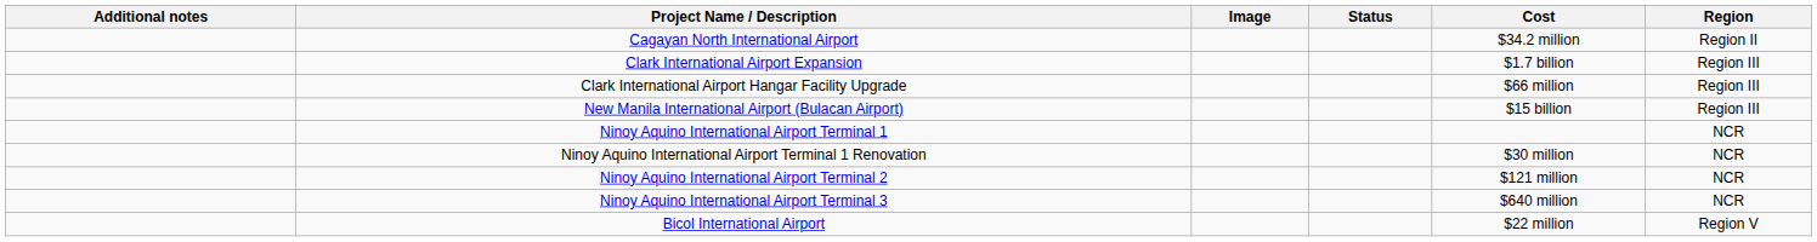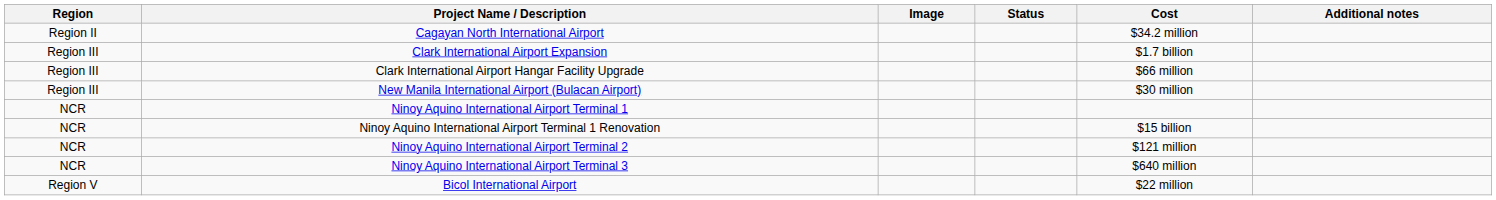columns swapped: Region <-> Additional notes
New Manila International Airport (Bulacan Airport) | Cost: $15 billion -> $30 million
Ninoy Aquino International Airport Terminal 1 Renovation | Cost: $30 million -> $15 billion
